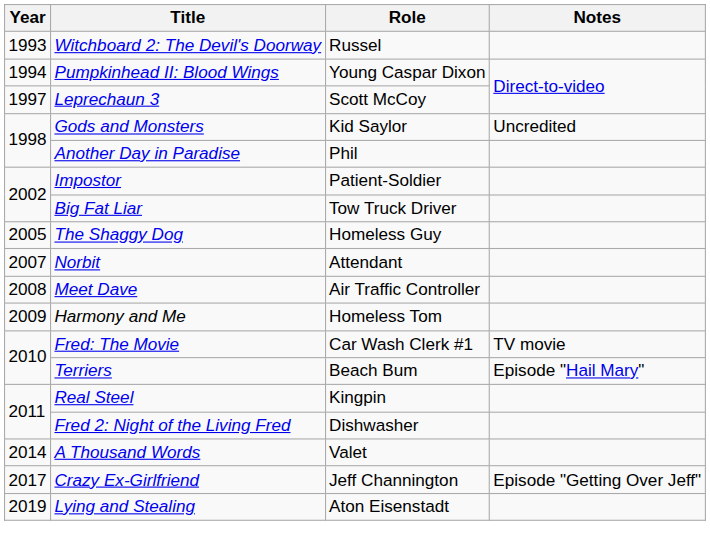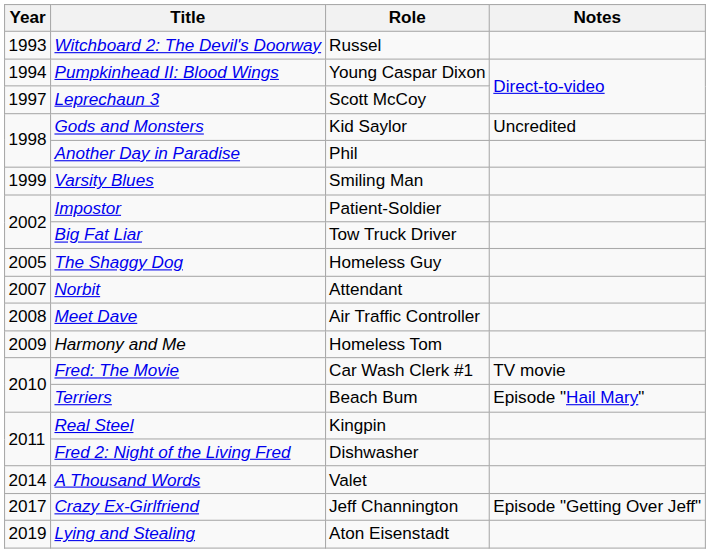+ row: 1999 | Varsity Blues | Smiling Man
